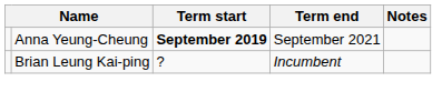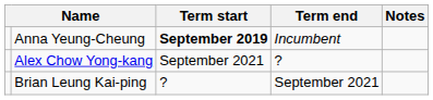Anna Yeung-Cheung | Term end: September 2021 -> Incumbent
+ row: Alex Chow Yong-kang | September 2021 | ?
Brian Leung Kai-ping | Term end: Incumbent -> September 2021
